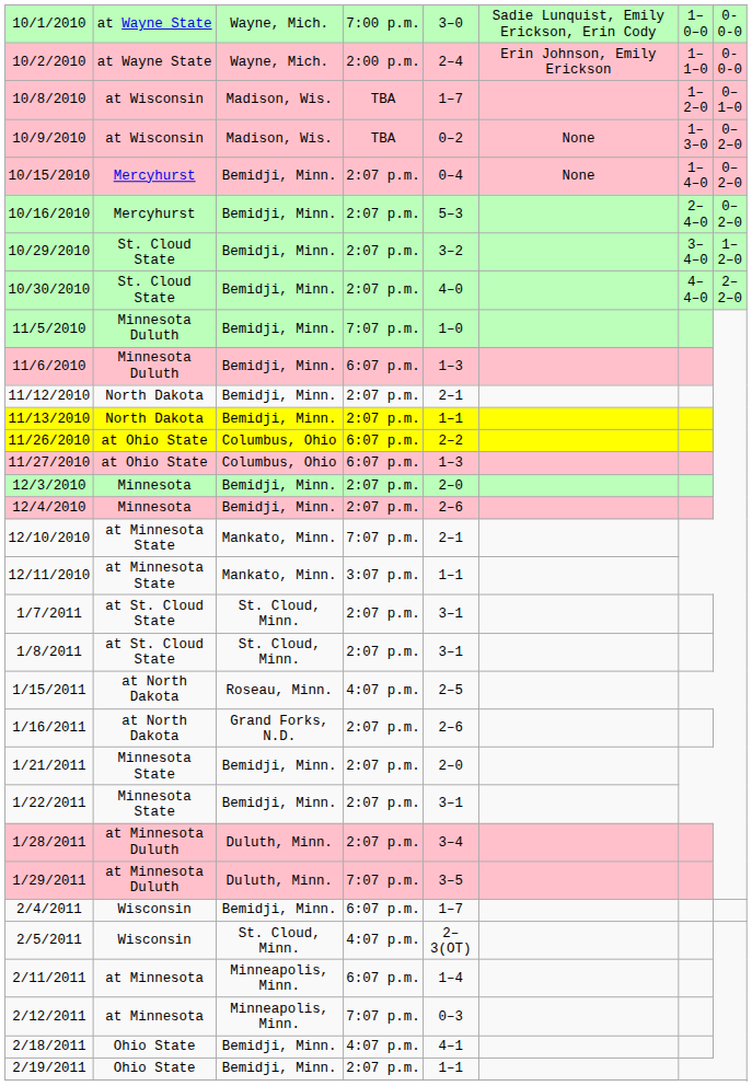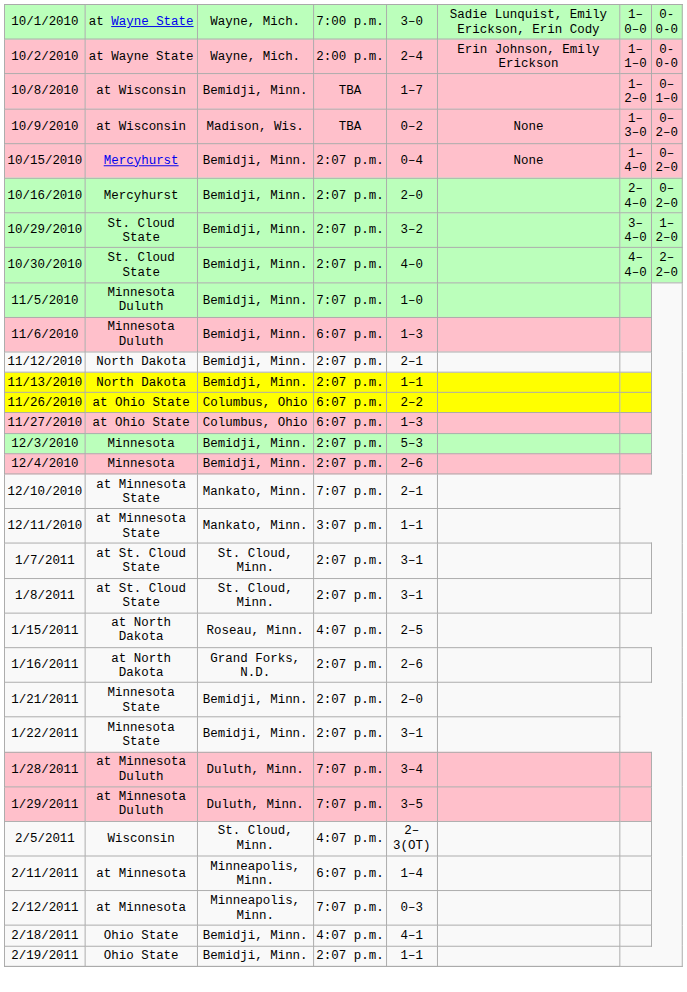10/8/2010 | column 3: Madison, Wis. -> Bemidji, Minn.
10/16/2010 | column 5: 5–3 -> 2–0
12/3/2010 | column 5: 2–0 -> 5–3
1/28/2011 | column 4: 2:07 p.m. -> 7:07 p.m.
- row: 2/4/2011 | Wisconsin | Bemidji, Minn. | 6:07 p.m. | 1–7
